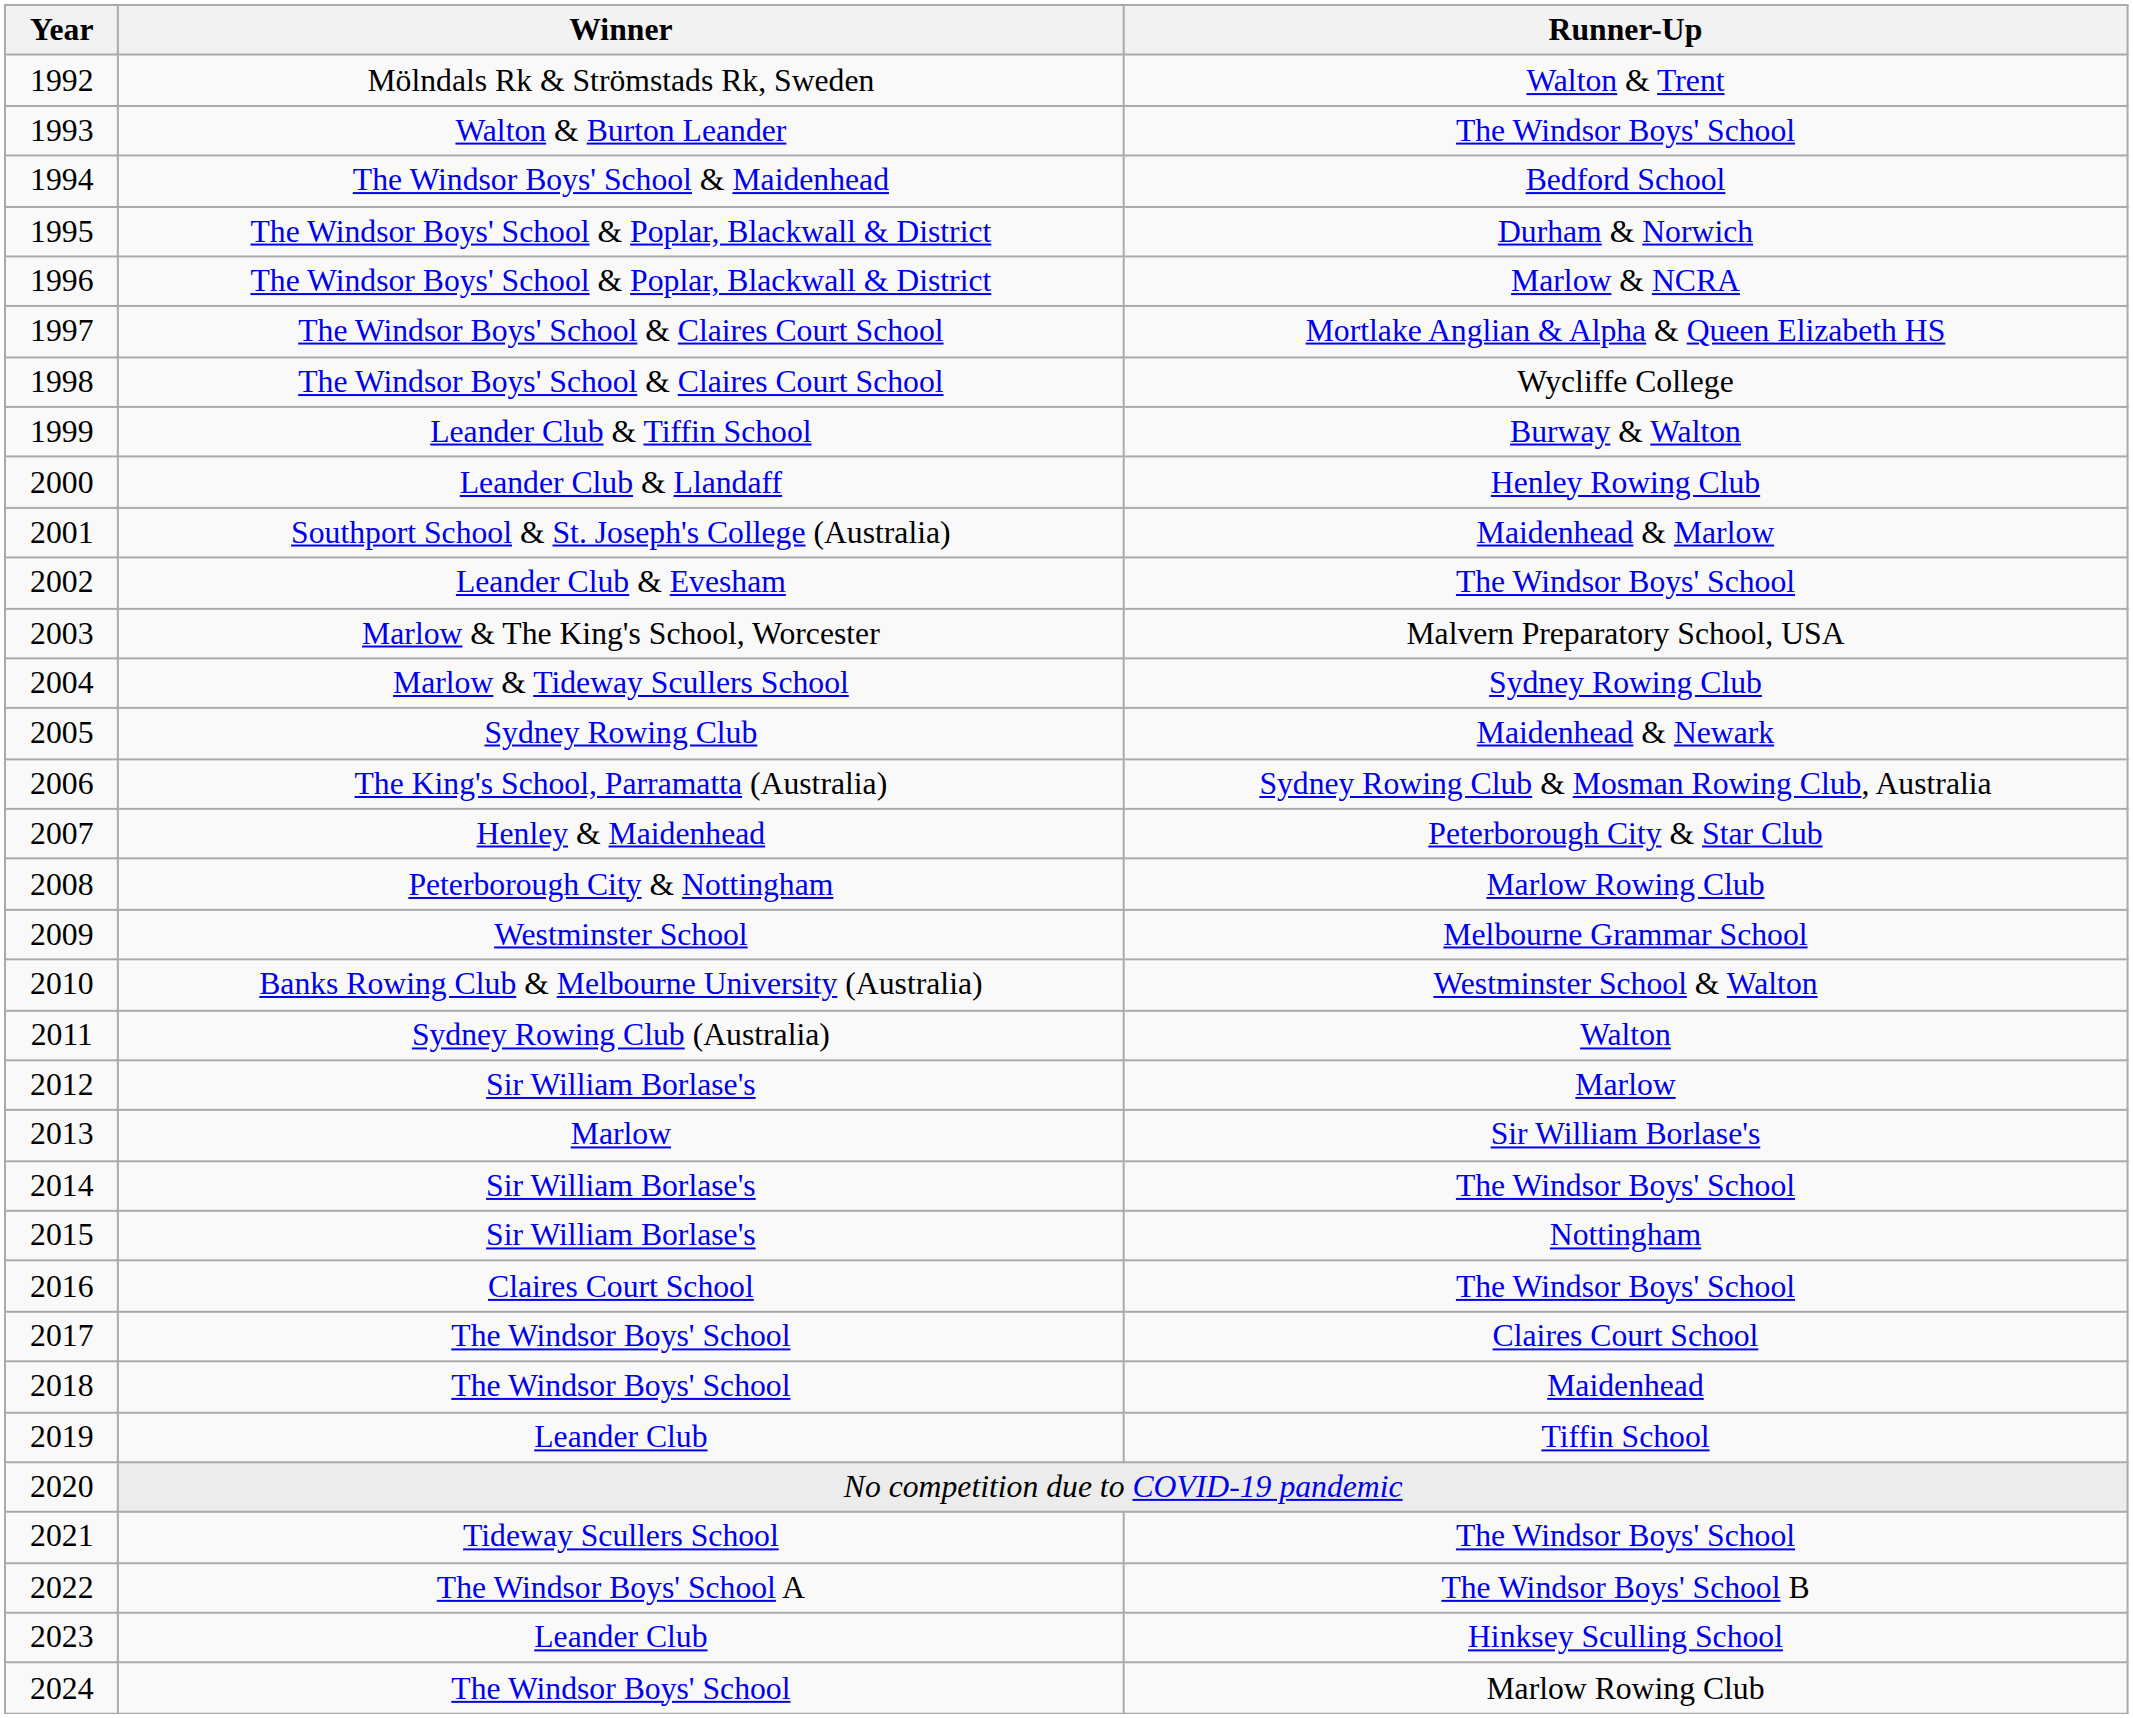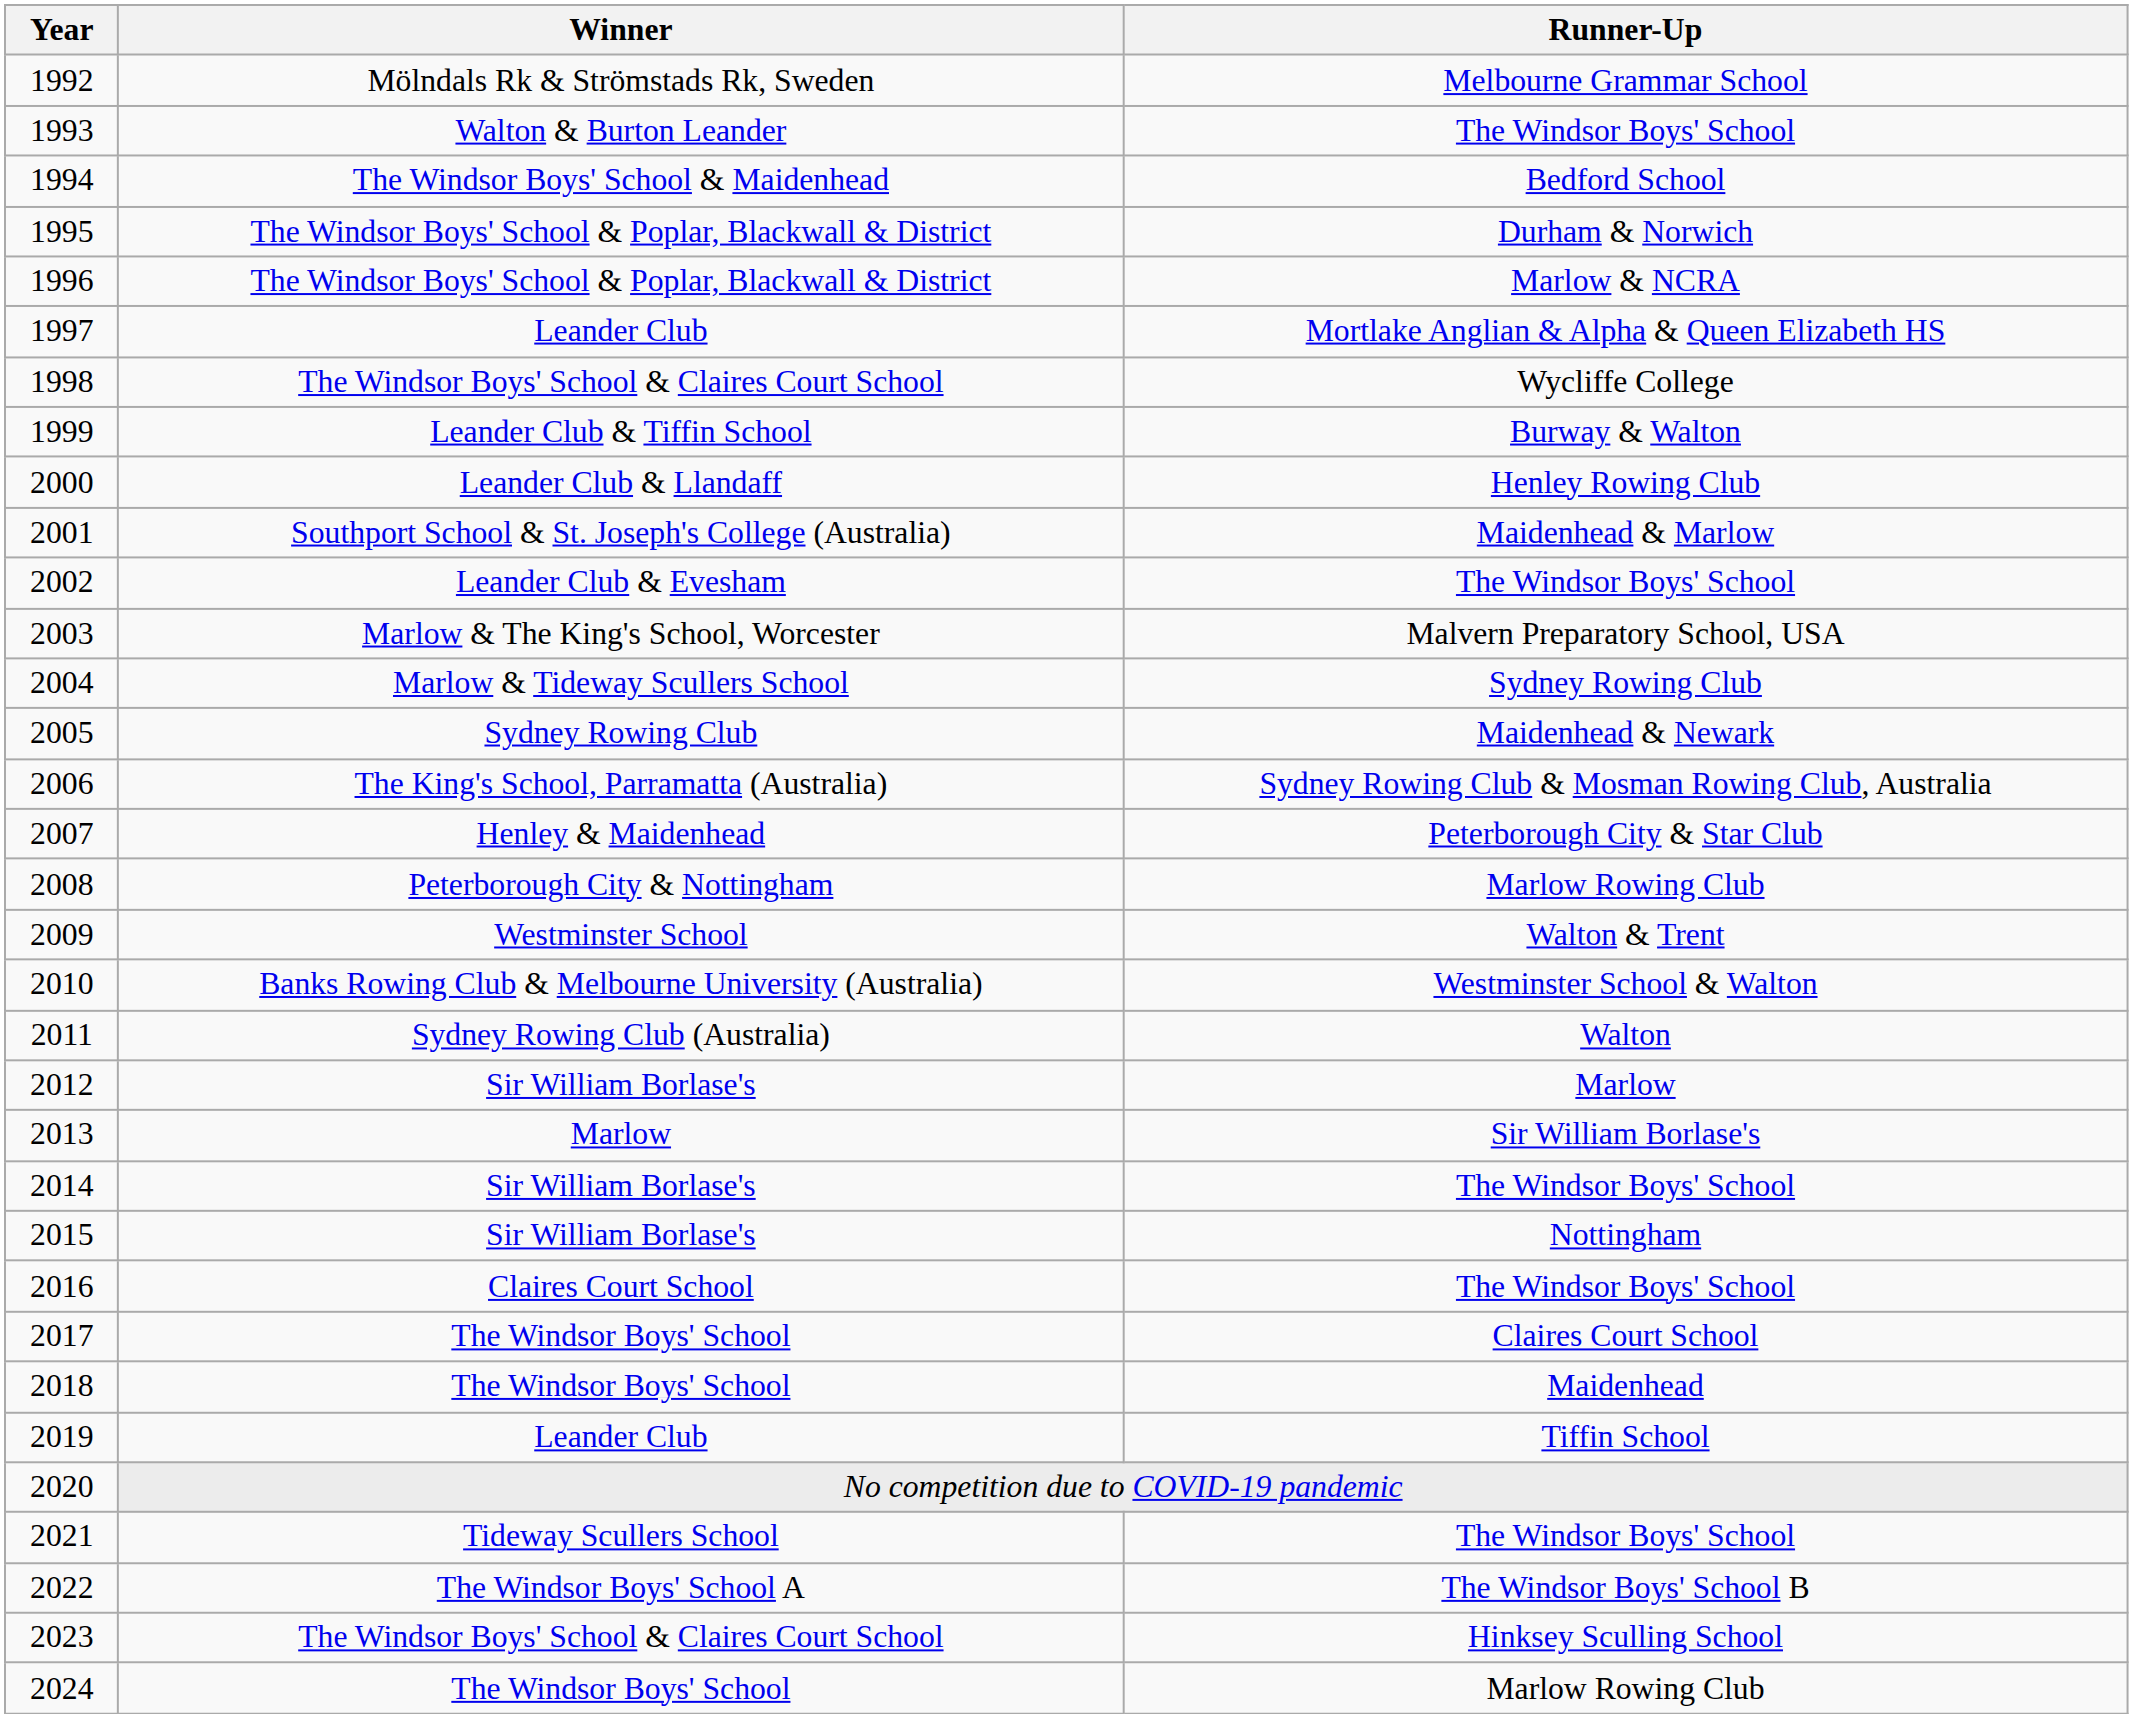1992 | Runner-Up: Walton & Trent -> Melbourne Grammar School
1997 | Winner: The Windsor Boys' School & Claires Court School -> Leander Club
2009 | Runner-Up: Melbourne Grammar School -> Walton & Trent
2023 | Winner: Leander Club -> The Windsor Boys' School & Claires Court School
